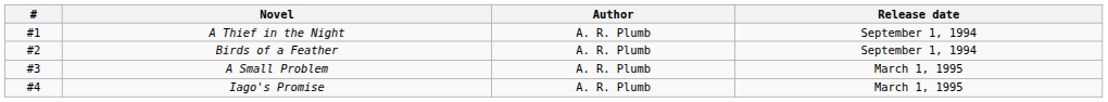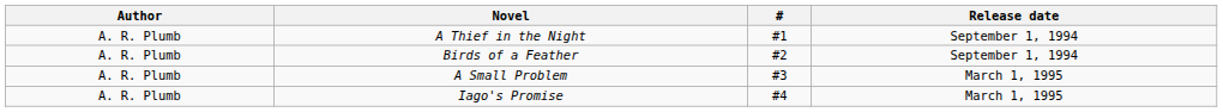columns swapped: # <-> Author
